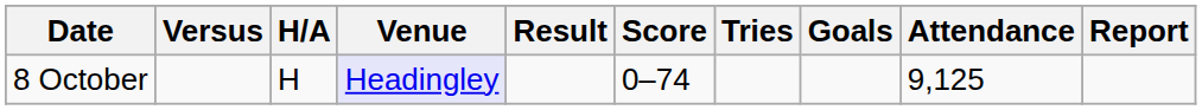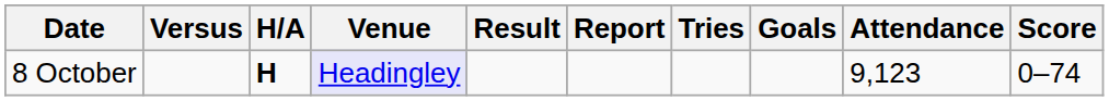columns swapped: Score <-> Report
8 October | H/A: normal -> bold
8 October | Attendance: 9,125 -> 9,123
